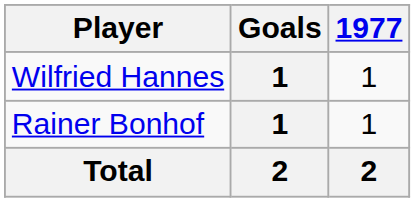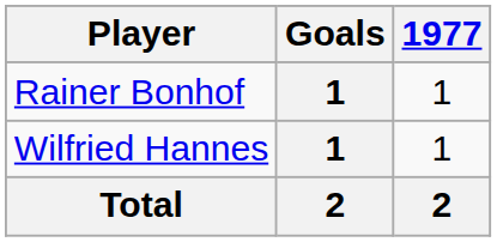rows swapped: Rainer Bonhof <-> Wilfried Hannes
